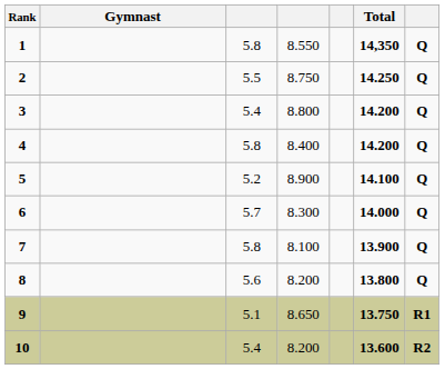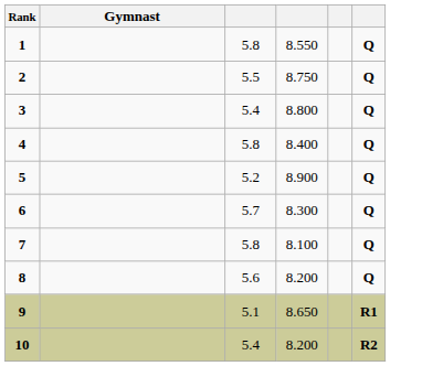- column: Total | 14,350 | 14.250 | 14.200 | 14.200 | 14.100 | 14.000 | 13.900 | 13.800 | 13.750 | 13.600
